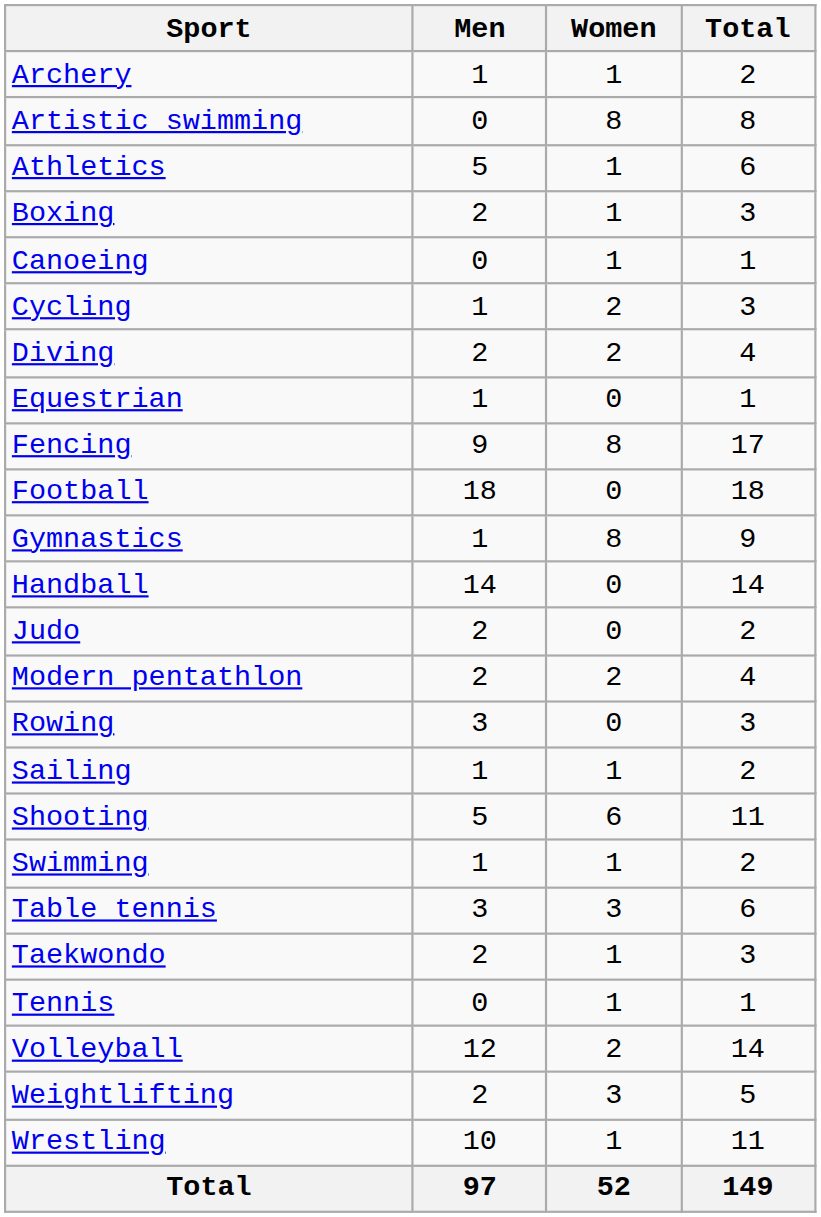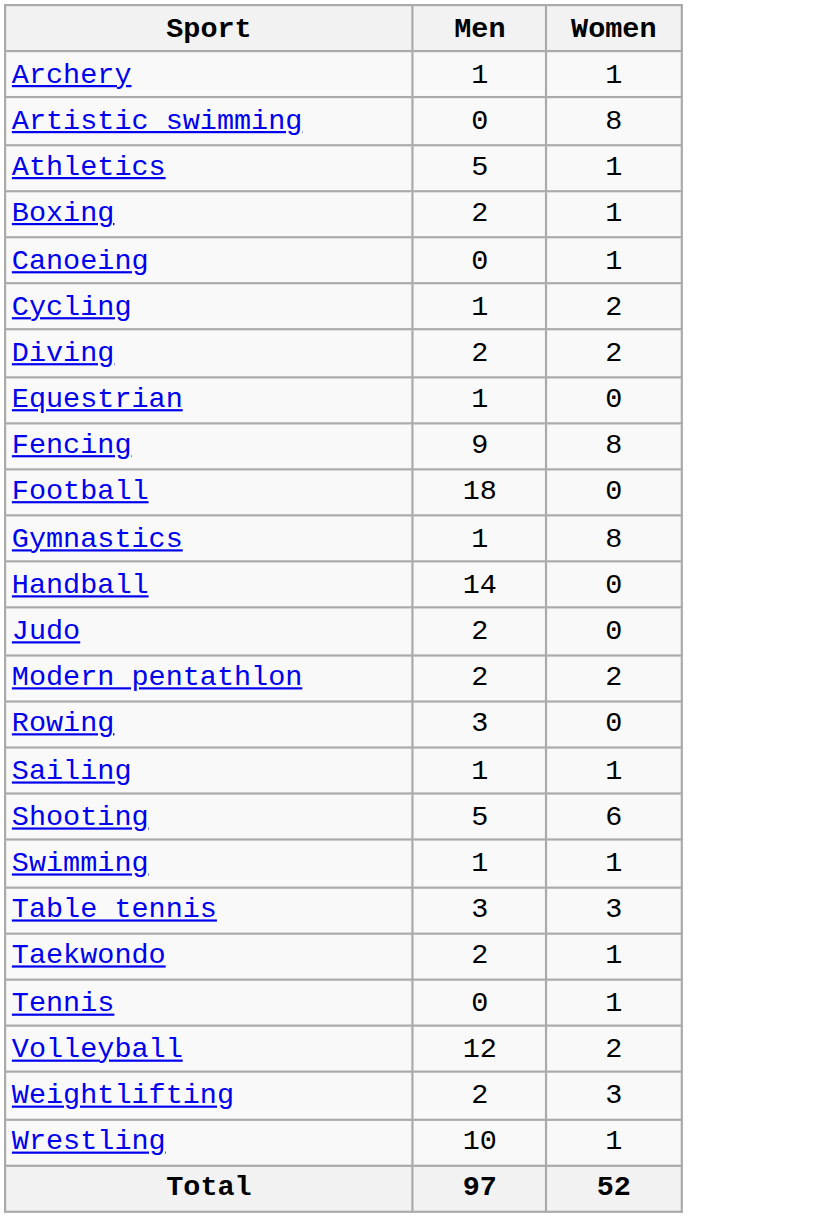- column: Total | 2 | 8 | 6 | 3 | 1 | 3 | 4 | 1 | 17 | 18 | 9 | 14 | 2 | 4 | 3 | 2 | 11 | 2 | 6 | 3 | 1 | 14 | 5 | 11 | 149
